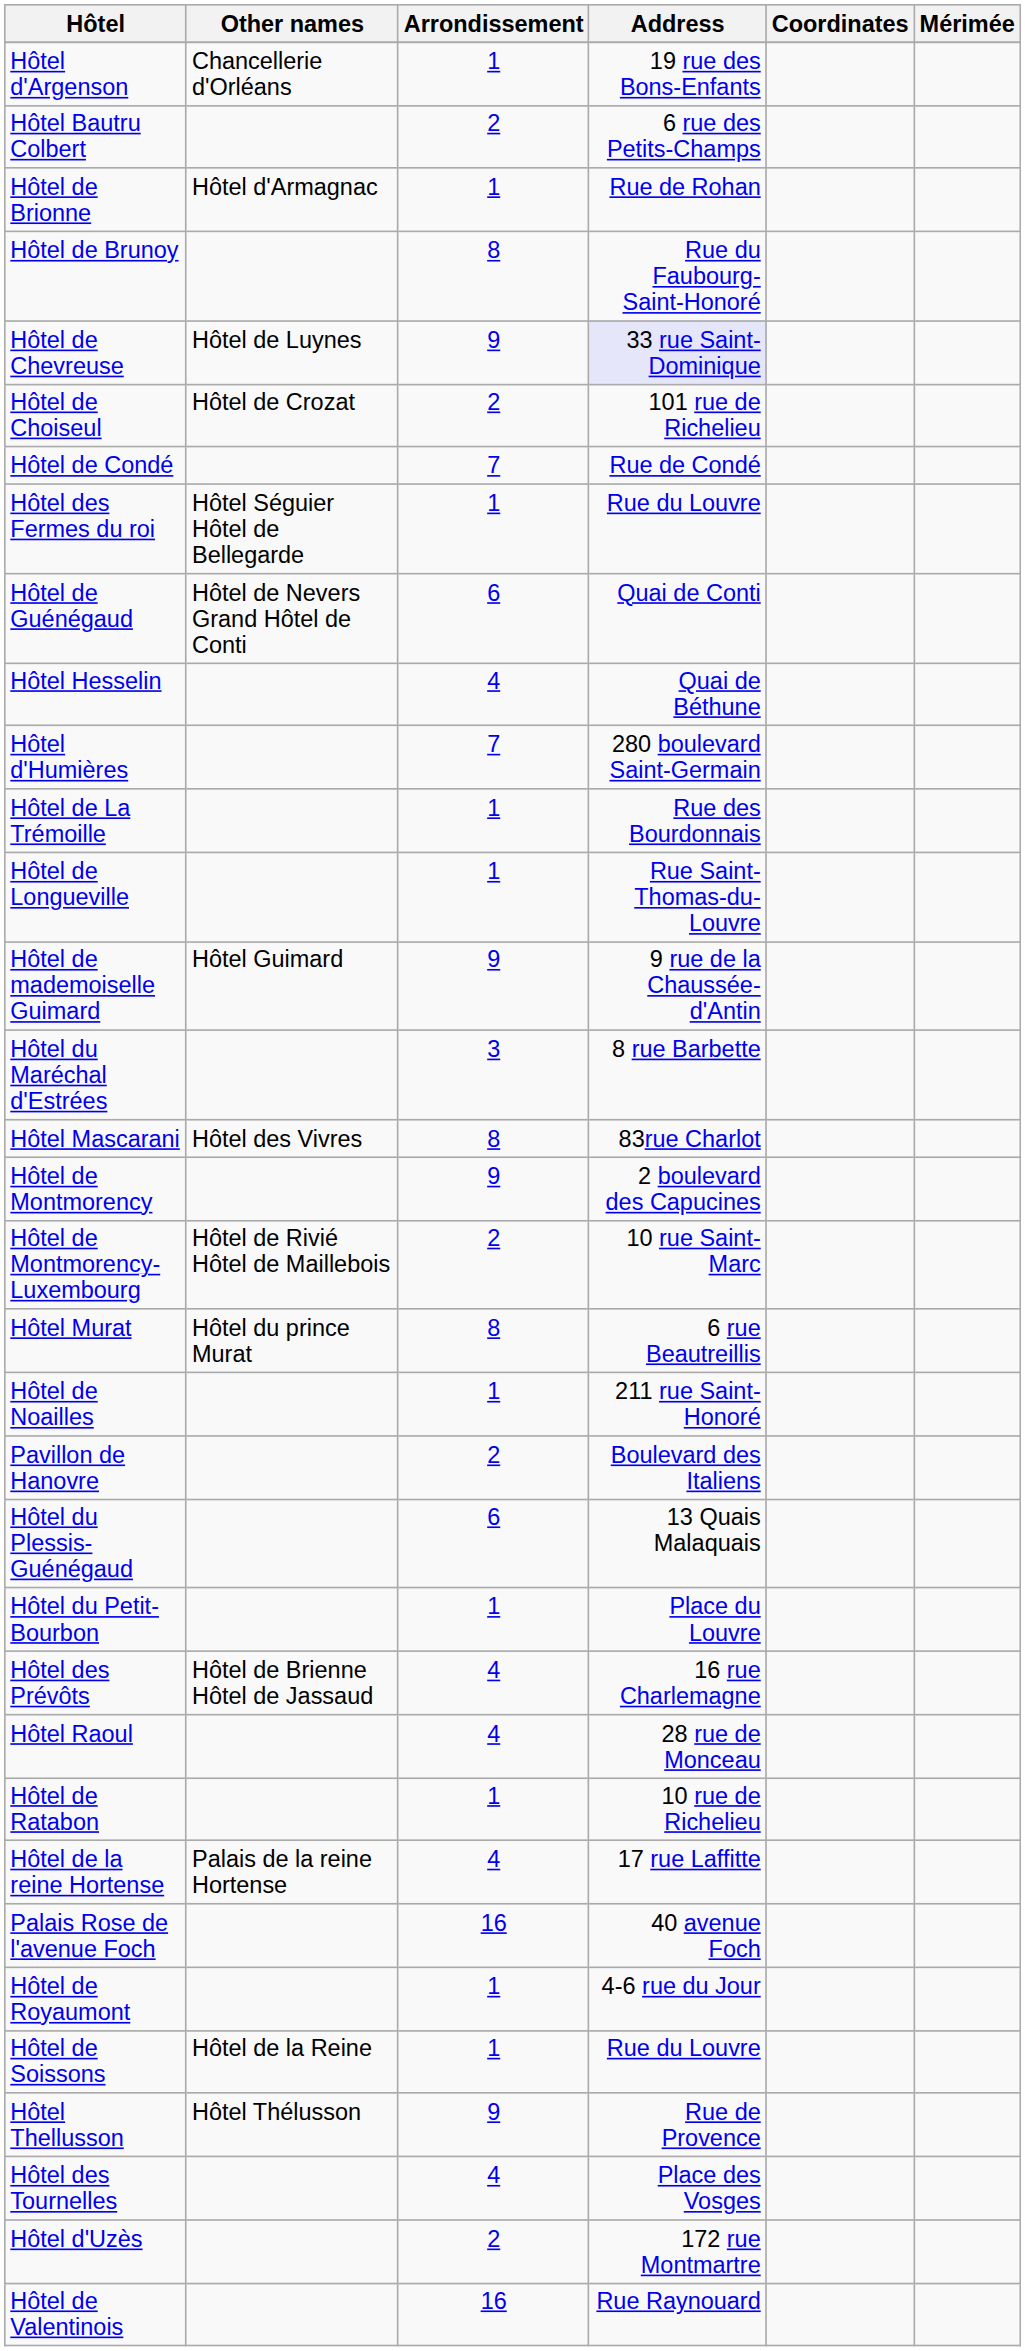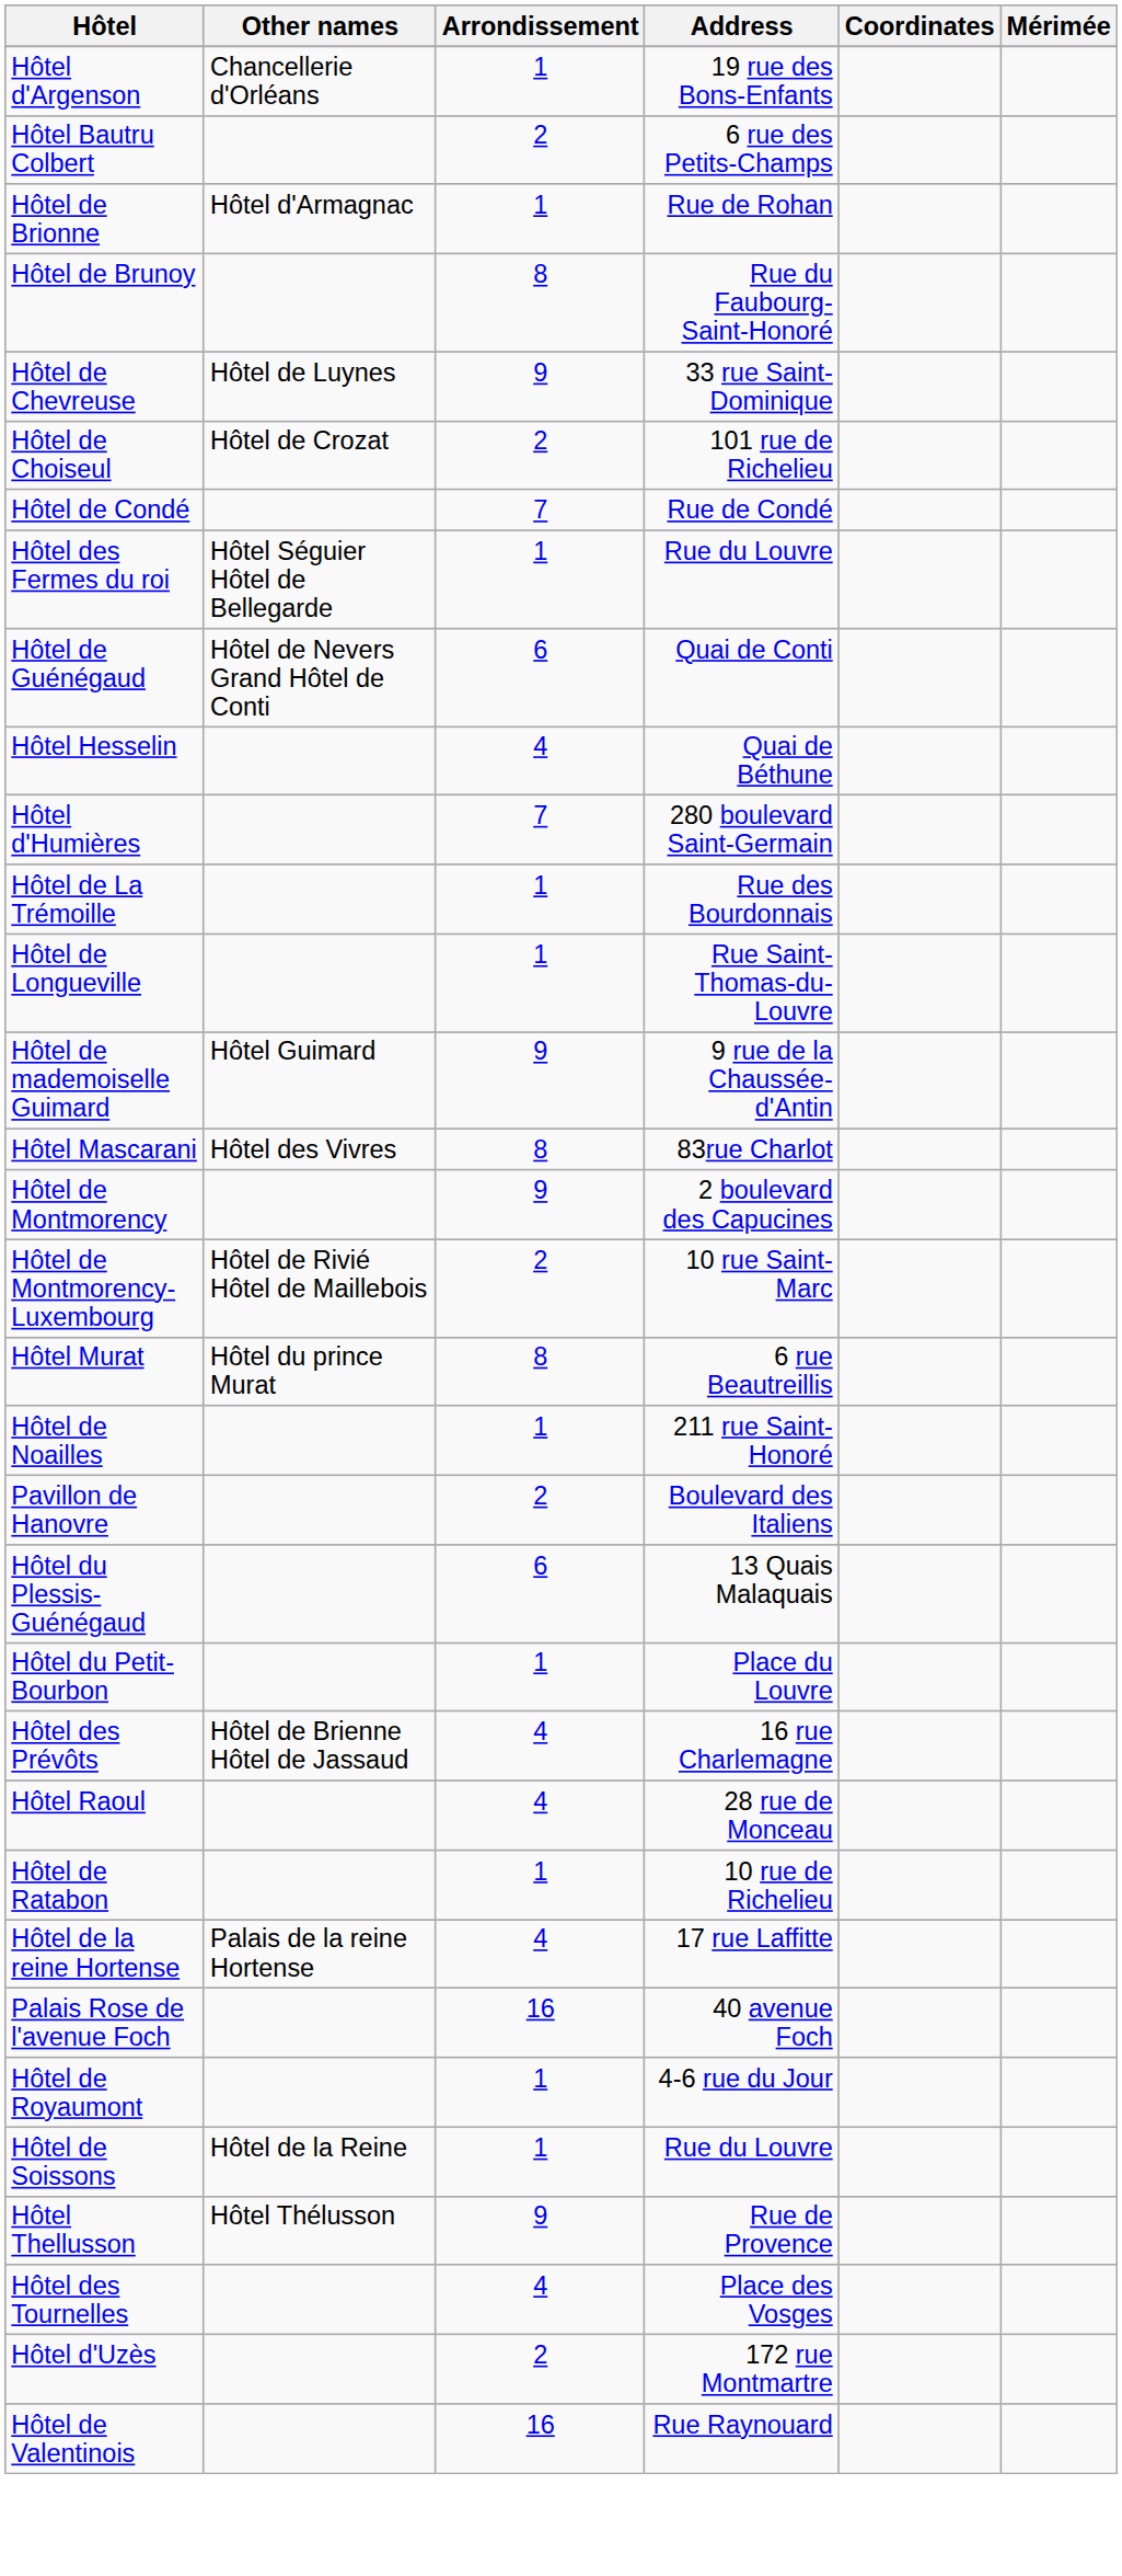Hôtel de Chevreuse | Address: lavender background -> no background
- row: Hôtel du Maréchal d'Estrées | 3 | 8 rue Barbette
